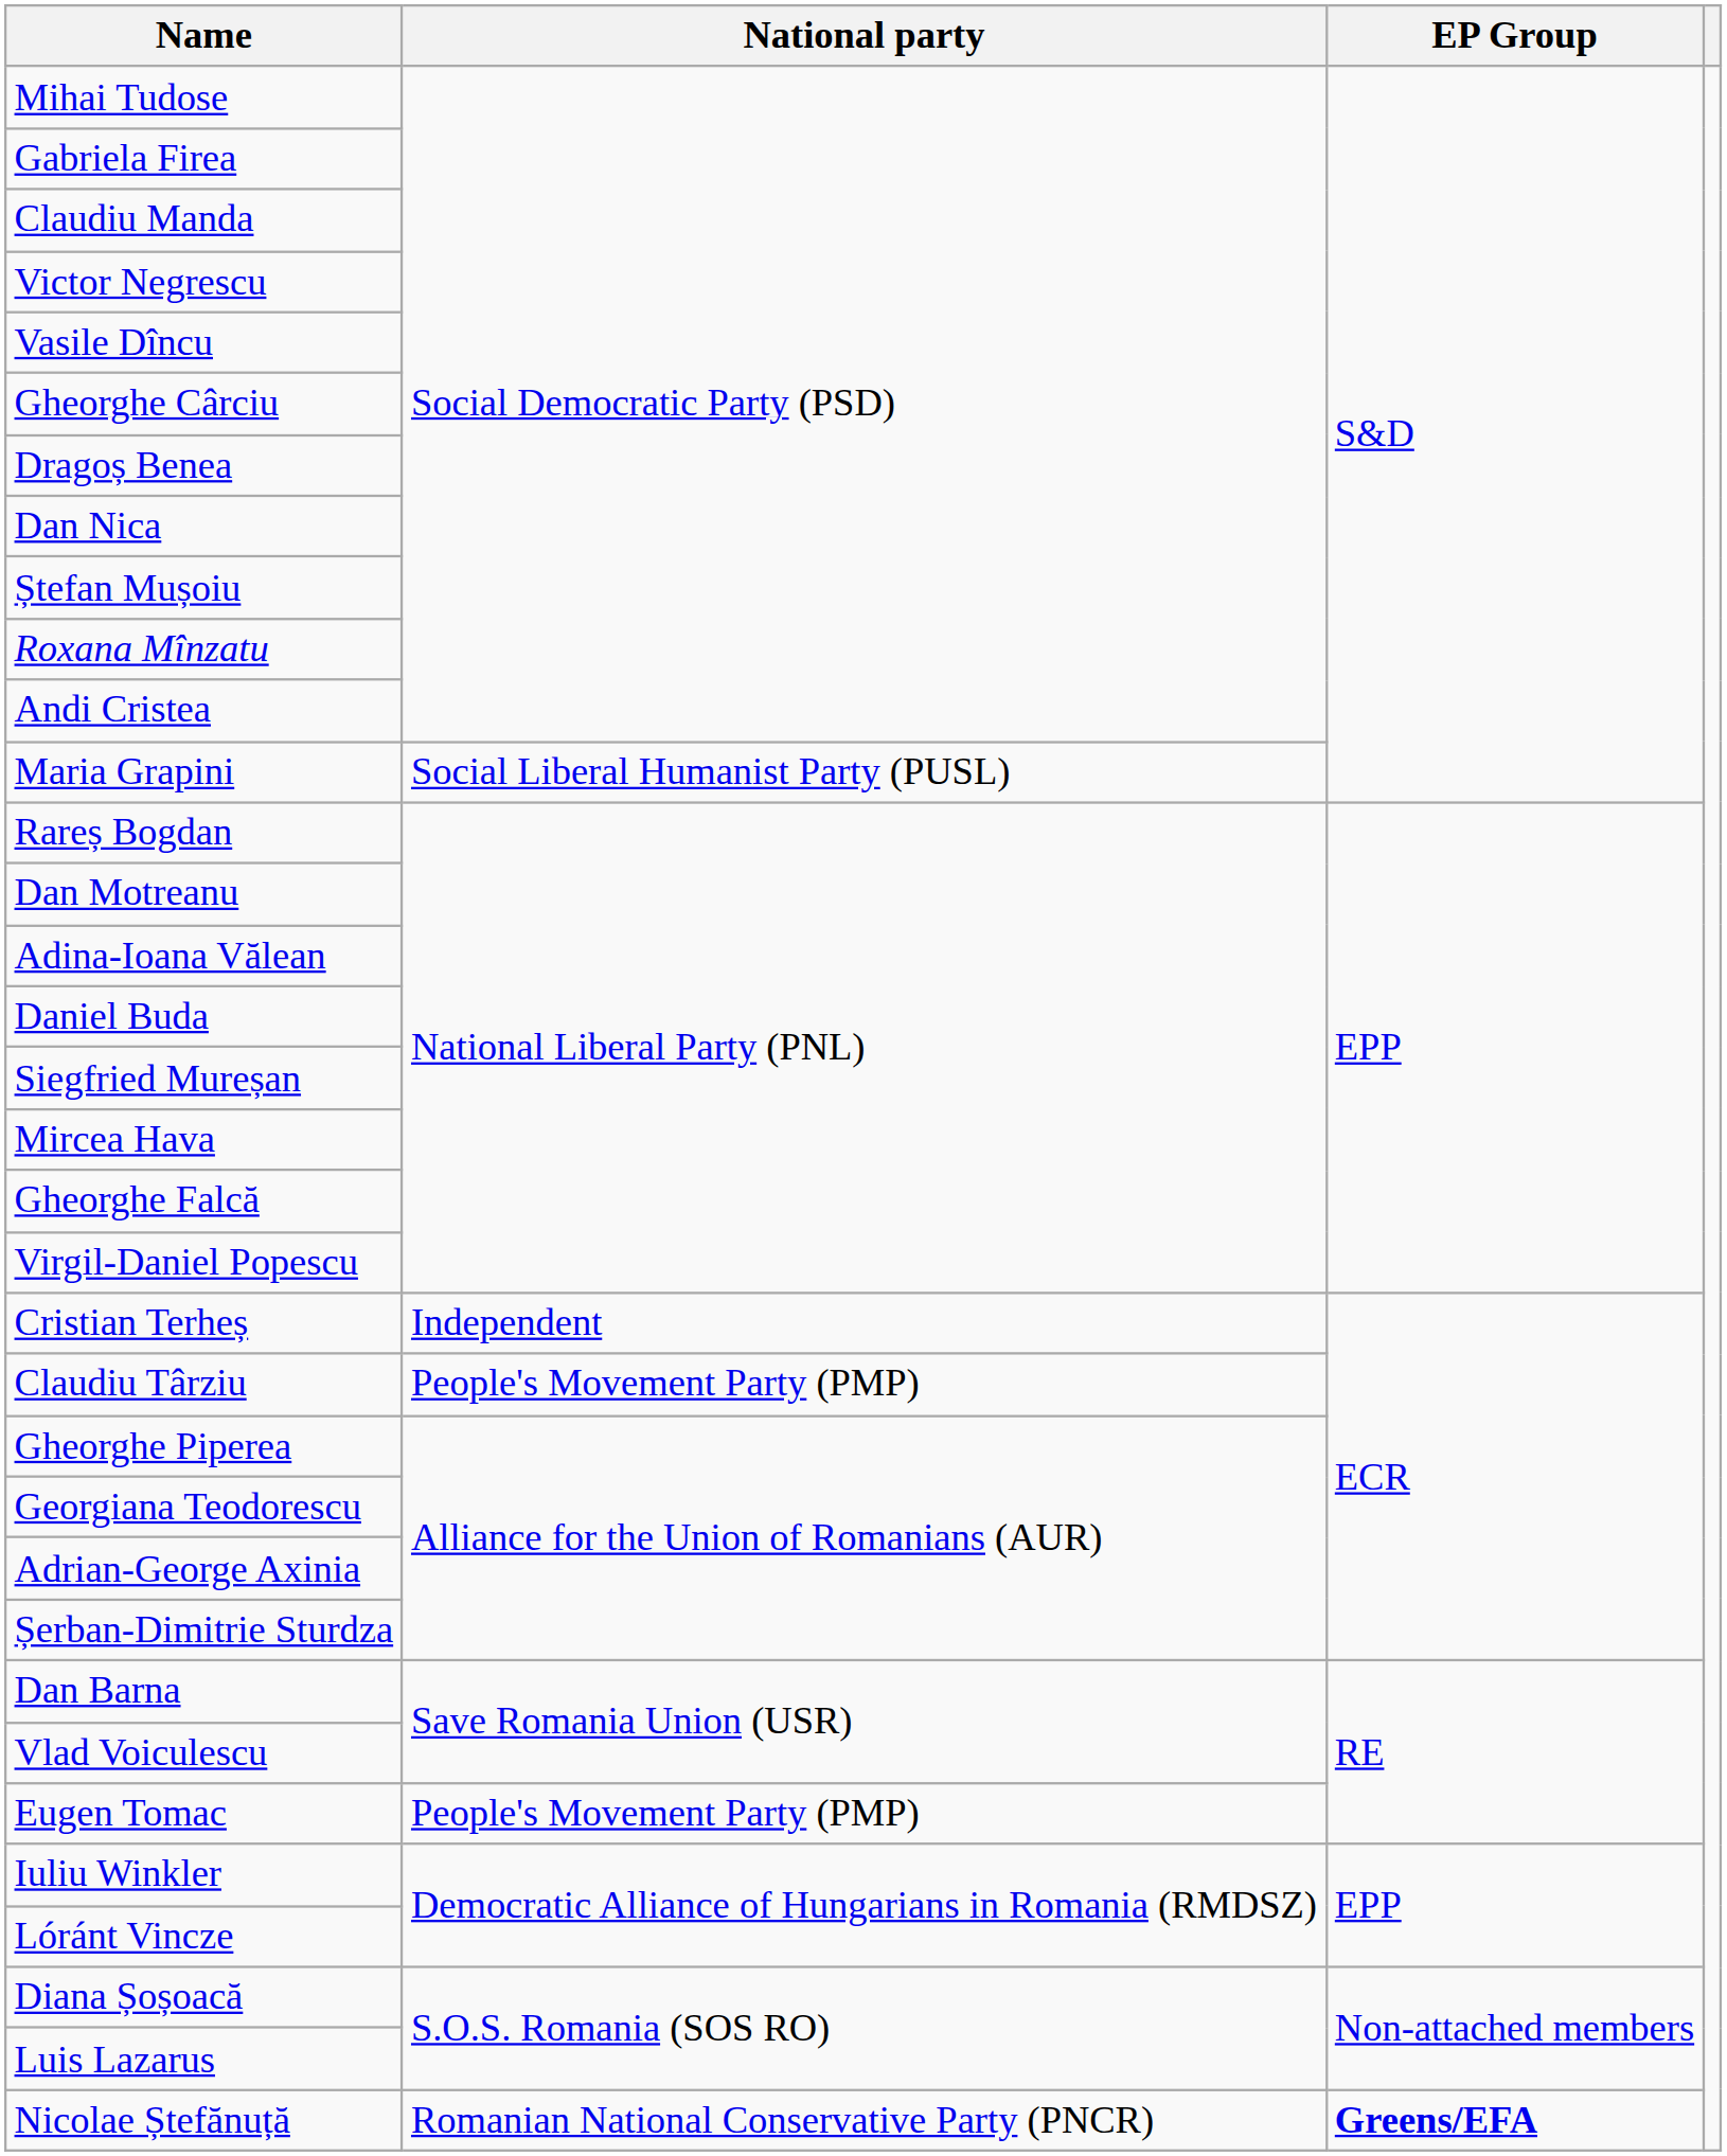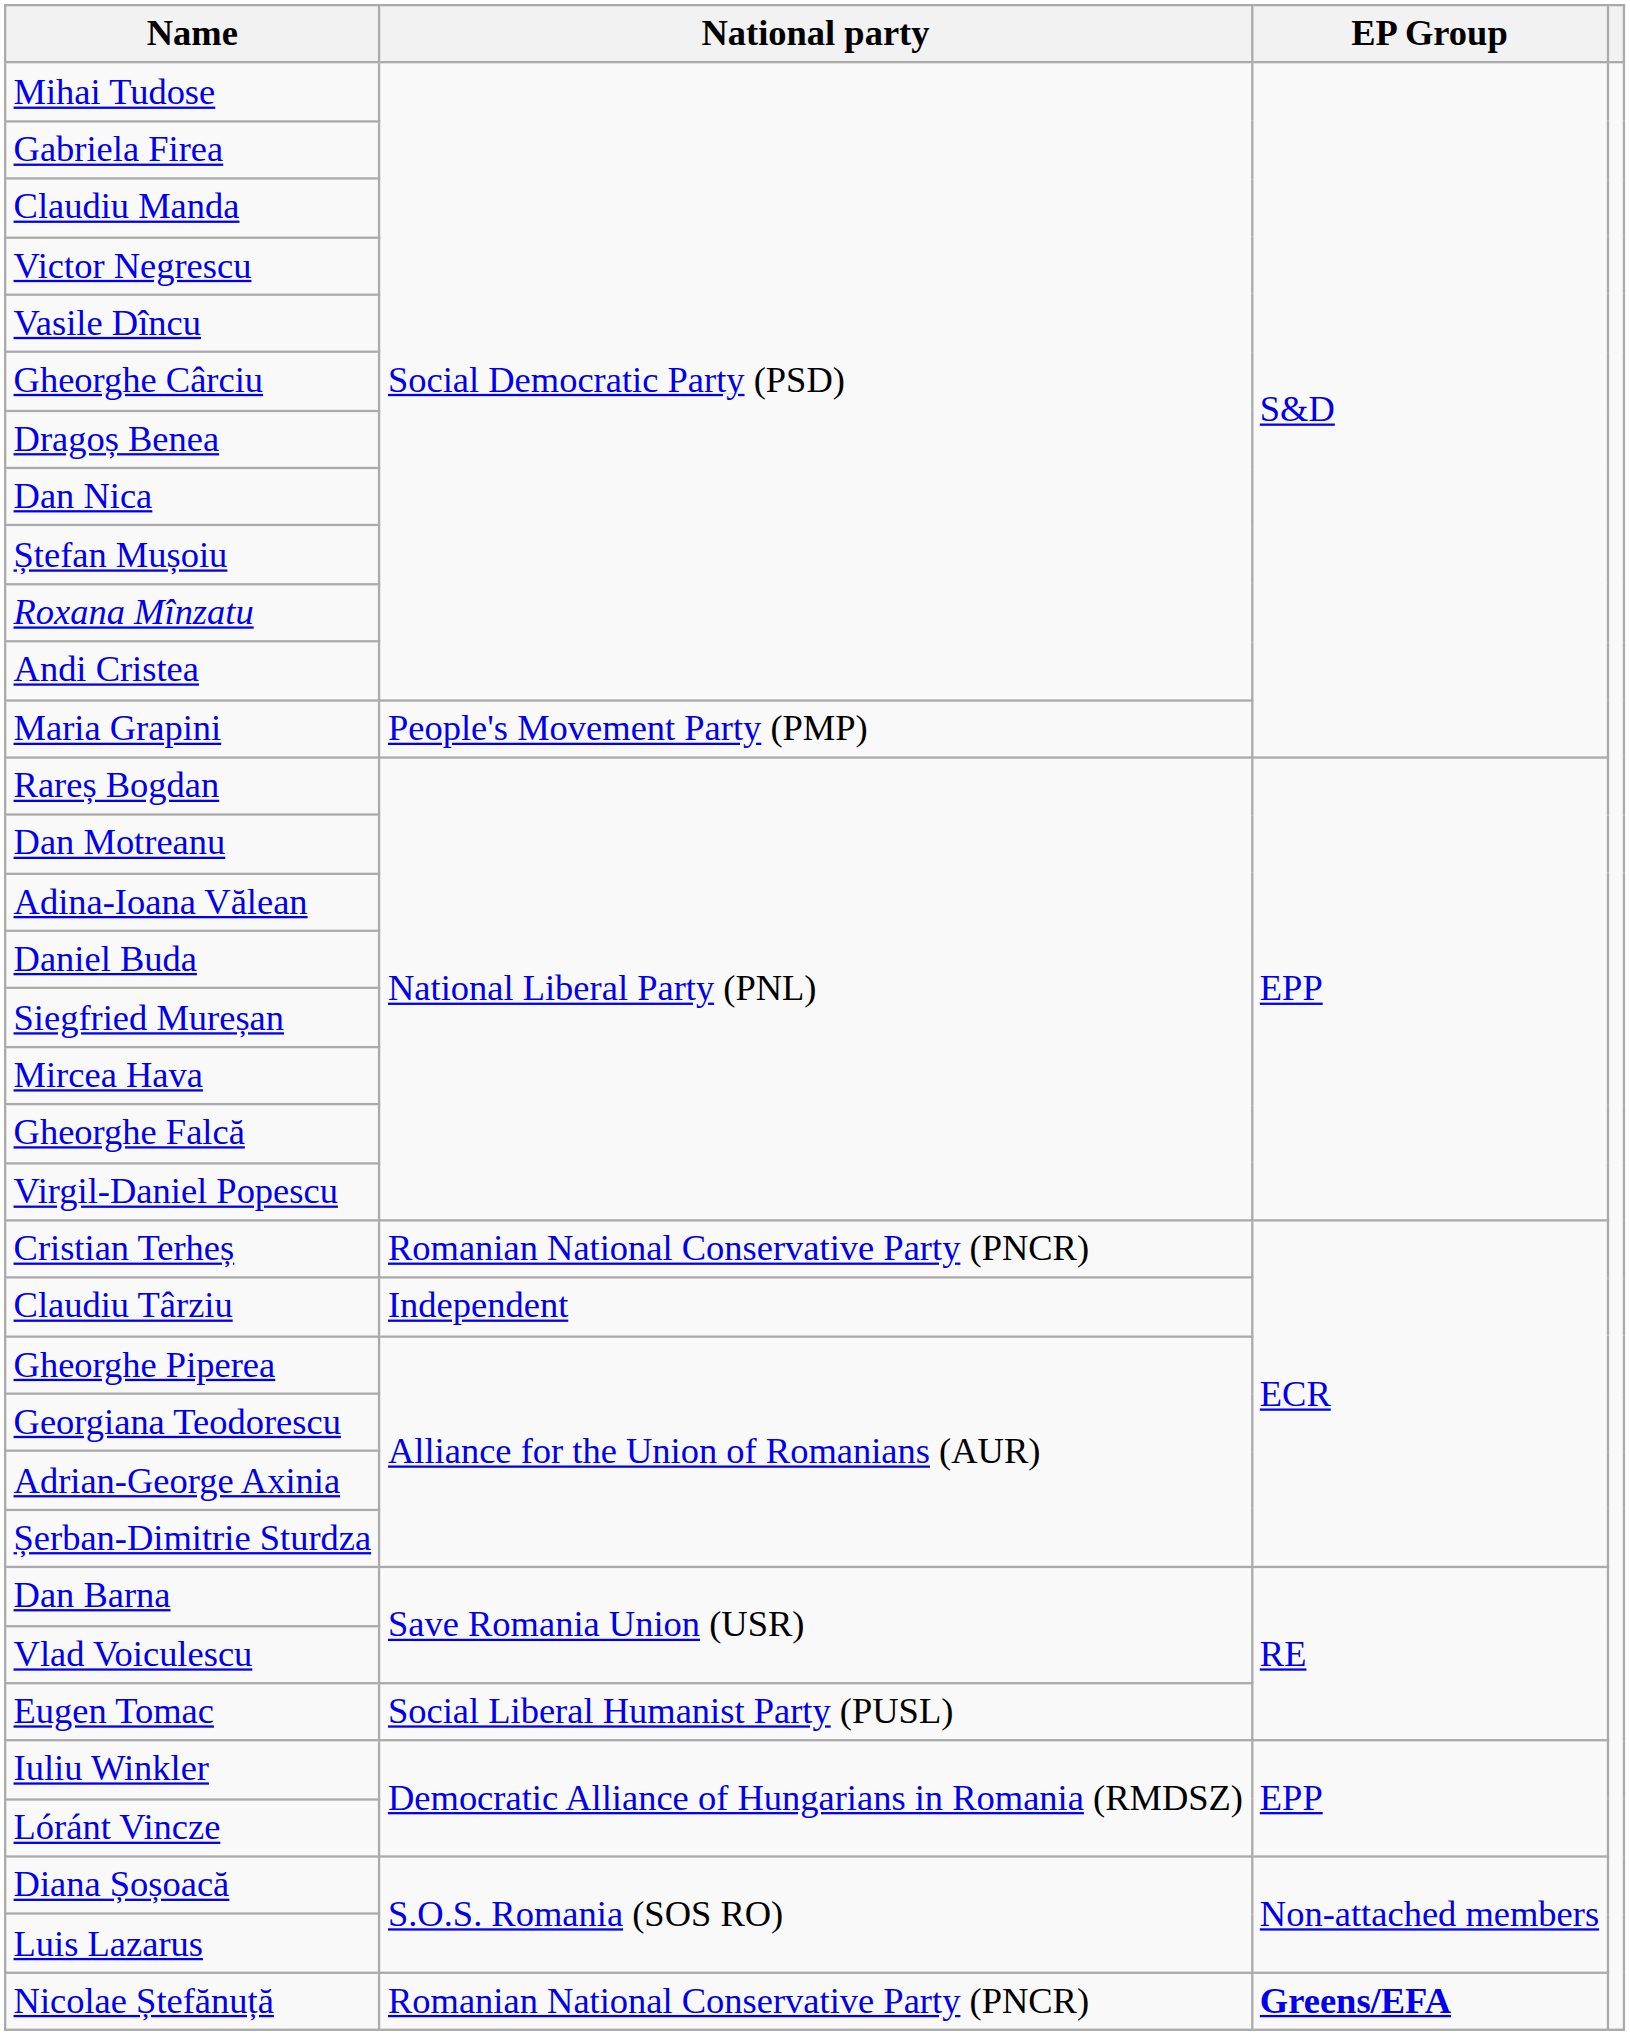Maria Grapini | National party: Social Liberal Humanist Party (PUSL) -> People's Movement Party (PMP)
Cristian Terheș | National party: Independent -> Romanian National Conservative Party (PNCR)
Claudiu Târziu | National party: People's Movement Party (PMP) -> Independent
Eugen Tomac | National party: People's Movement Party (PMP) -> Social Liberal Humanist Party (PUSL)
